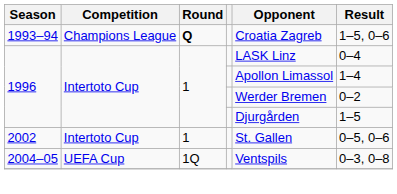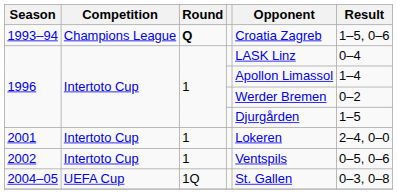+ row: 2001 | Intertoto Cup | 1 | Lokeren | 2–4, 0–0
2002 | Opponent: St. Gallen -> Ventspils
2004–05 | Opponent: Ventspils -> St. Gallen
